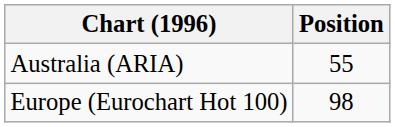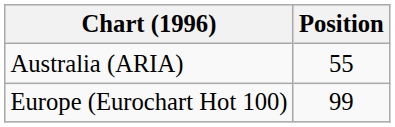Europe (Eurochart Hot 100) | Position: 98 -> 99
